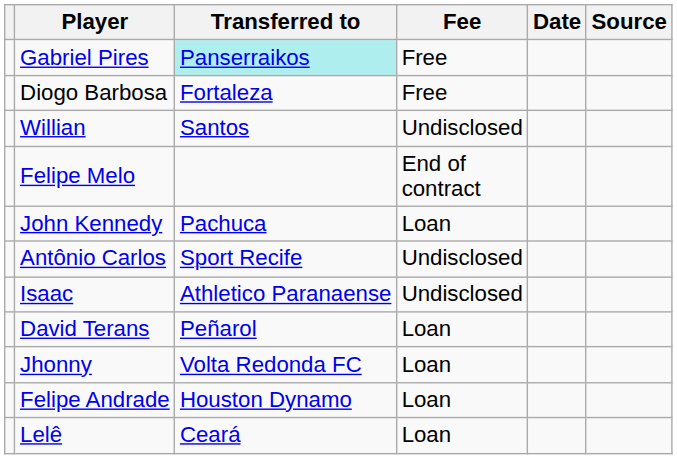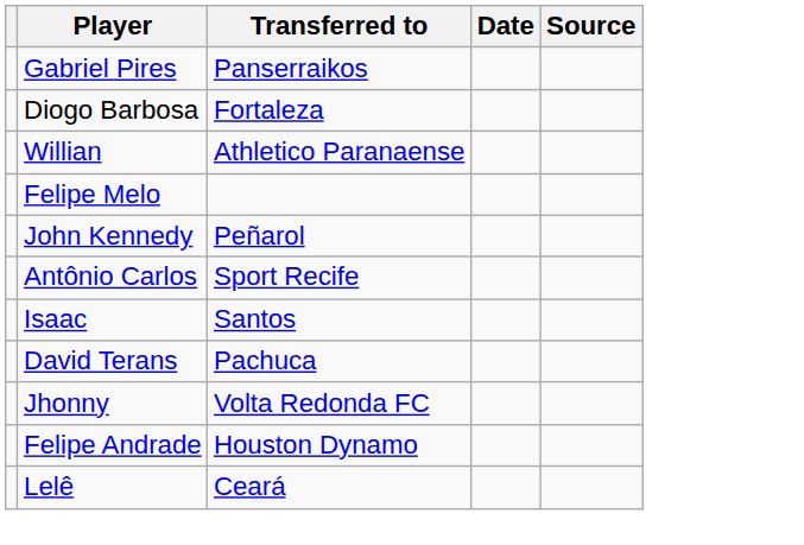- column: Fee | Free | Free | Undisclosed | End of contract | Loan | Undisclosed | Undisclosed | Loan | Loan | Loan | Loan
Gabriel Pires | Transferred to: paleturquoise background -> no background
Willian | Transferred to: Santos -> Athletico Paranaense
John Kennedy | Transferred to: Pachuca -> Peñarol
Isaac | Transferred to: Athletico Paranaense -> Santos
David Terans | Transferred to: Peñarol -> Pachuca
